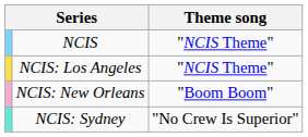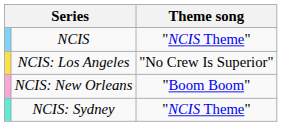NCIS: Los Angeles | Theme song: "NCIS Theme" -> "No Crew Is Superior"
NCIS: Sydney | Theme song: "No Crew Is Superior" -> "NCIS Theme"
